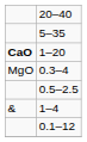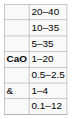+ row: 10–35
- row: MgO | 0.3–4
